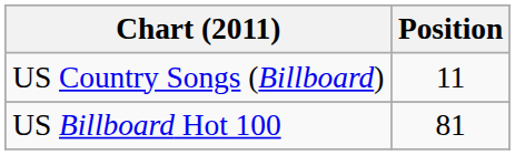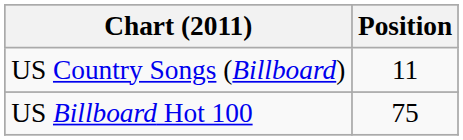US Billboard Hot 100 | Position: 81 -> 75
